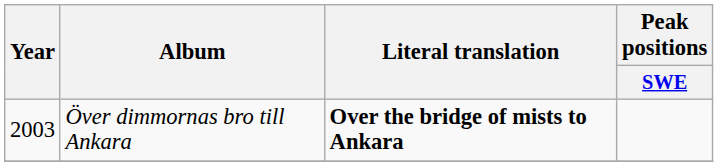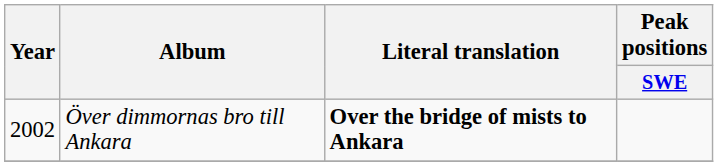Över dimmornas bro till Ankara | Year: 2003 -> 2002
